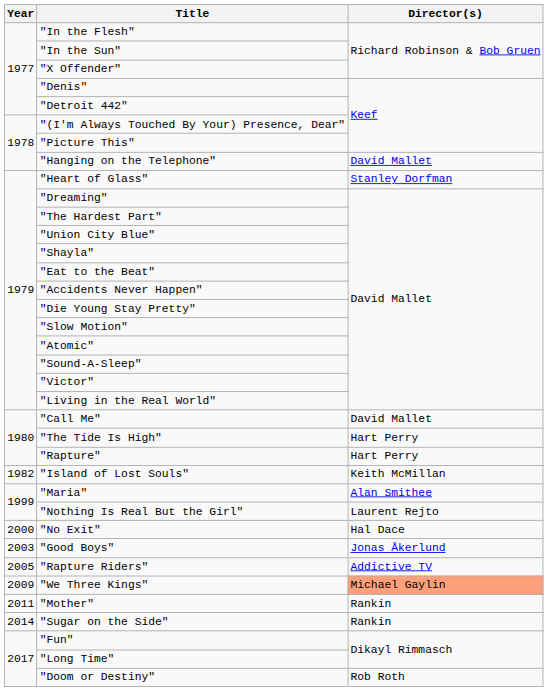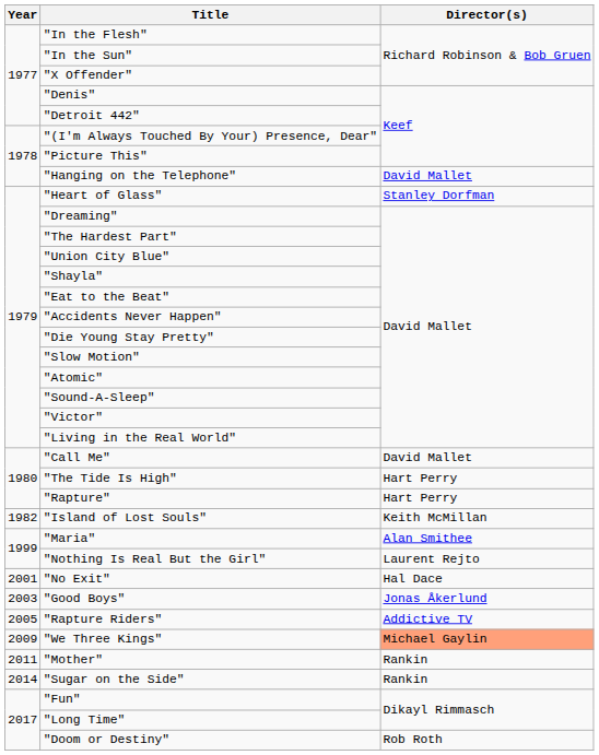"No Exit" | Year: 2000 -> 2001
